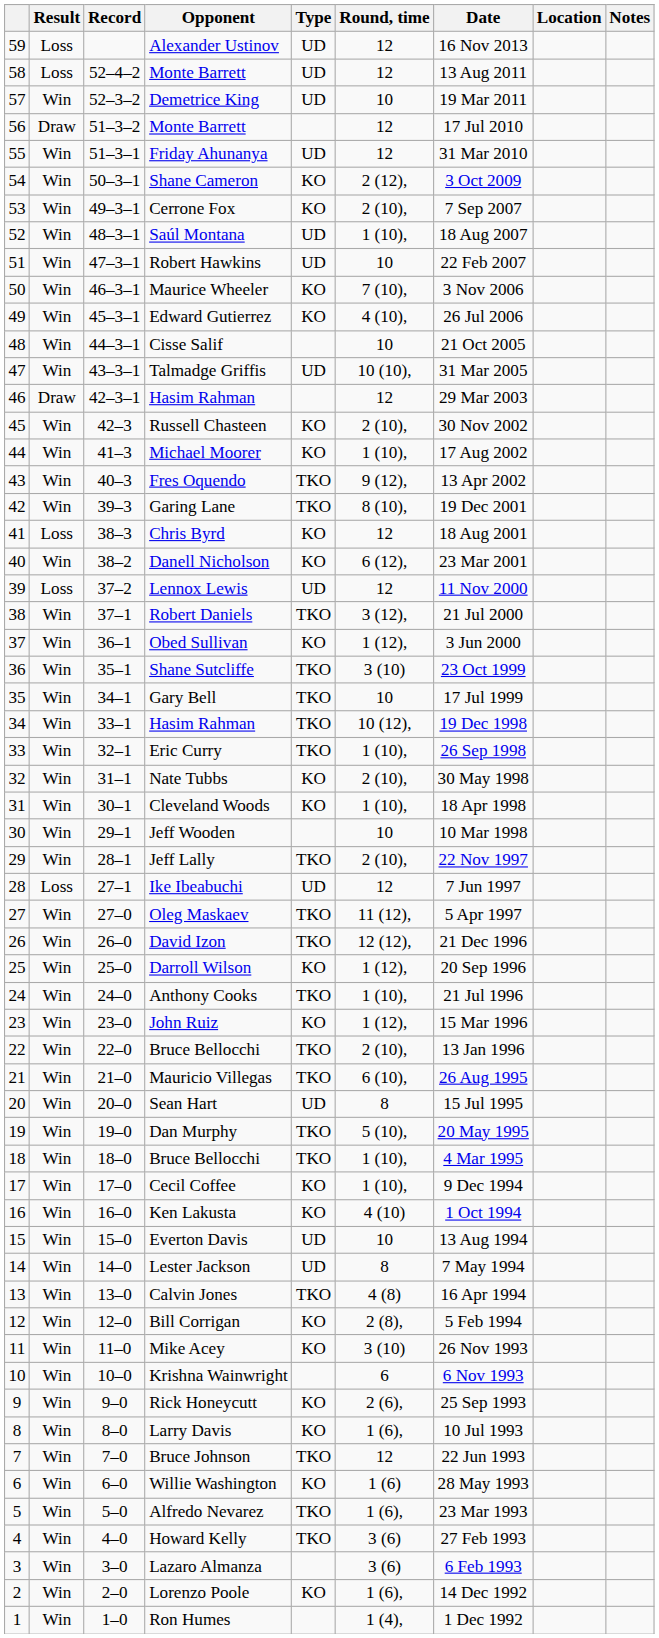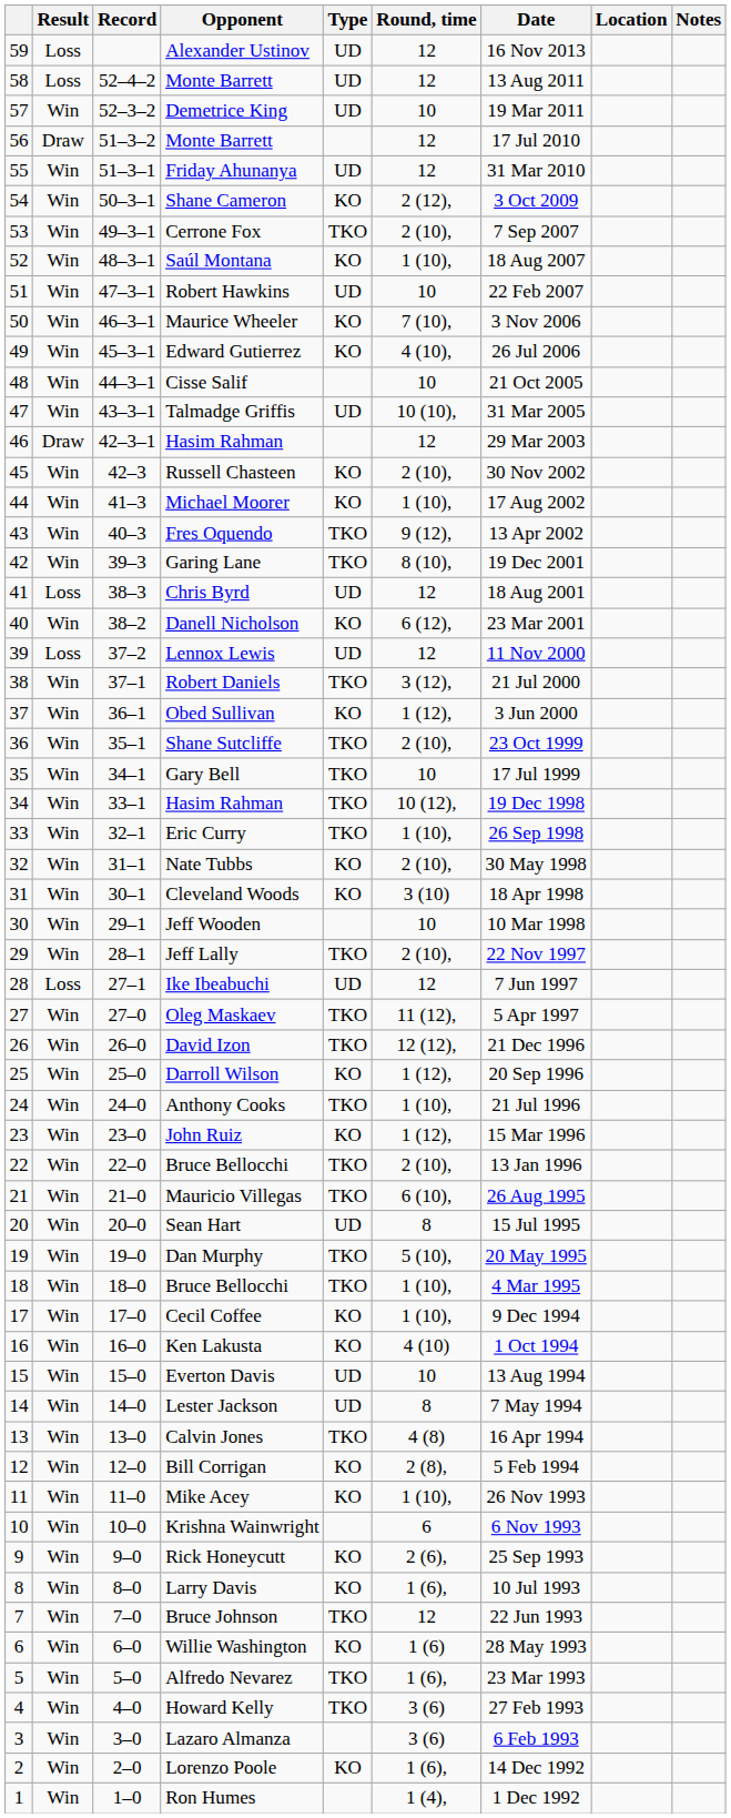Cerrone Fox | Type: KO -> TKO
Saúl Montana | Type: UD -> KO
Chris Byrd | Type: KO -> UD
Shane Sutcliffe | Round, time: 3 (10) -> 2 (10),
Cleveland Woods | Round, time: 1 (10), -> 3 (10)
Mike Acey | Round, time: 3 (10) -> 1 (10),
